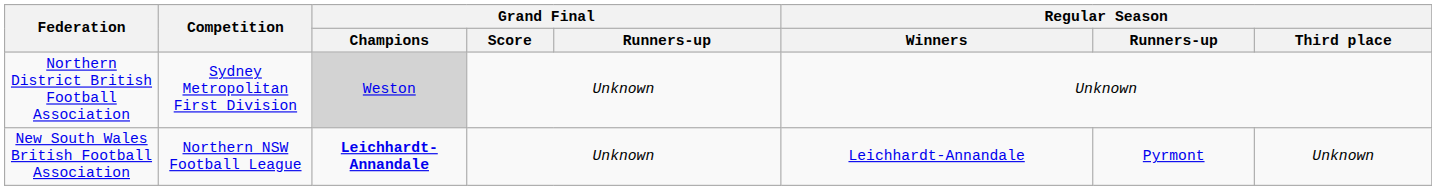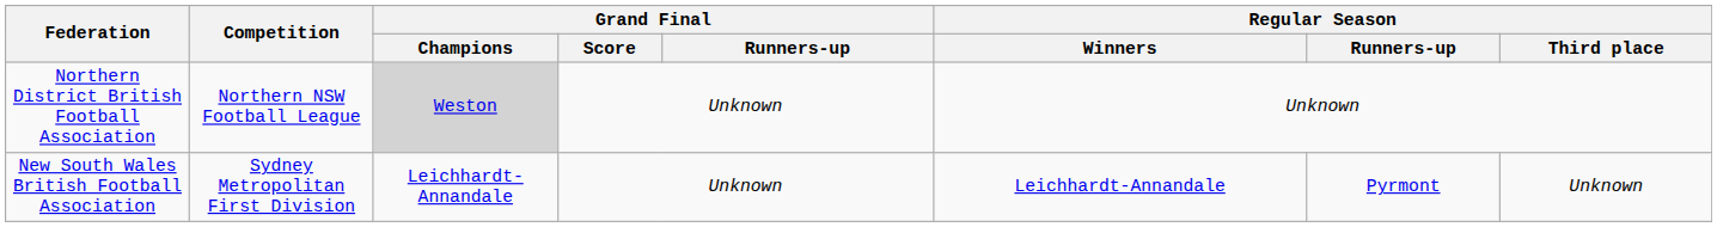Northern District British Football Association | Competition: Sydney Metropolitan First Division -> Northern NSW Football League
New South Wales British Football Association | Competition: Northern NSW Football League -> Sydney Metropolitan First Division
New South Wales British Football Association | Grand Final / Champions: bold -> normal
